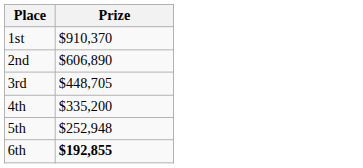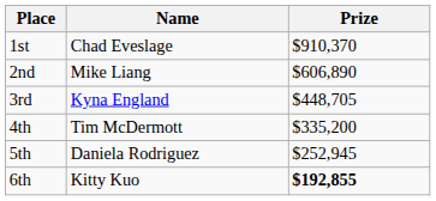+ column: Name | Chad Eveslage | Mike Liang | Kyna England | Tim McDermott | Daniela Rodriguez | Kitty Kuo
5th | Prize: $252,948 -> $252,945
